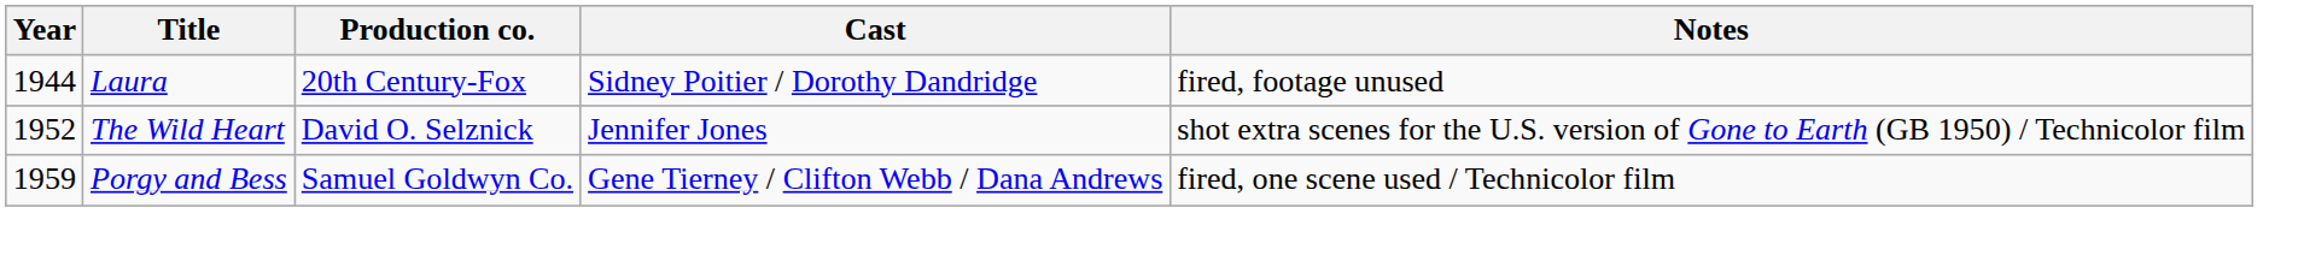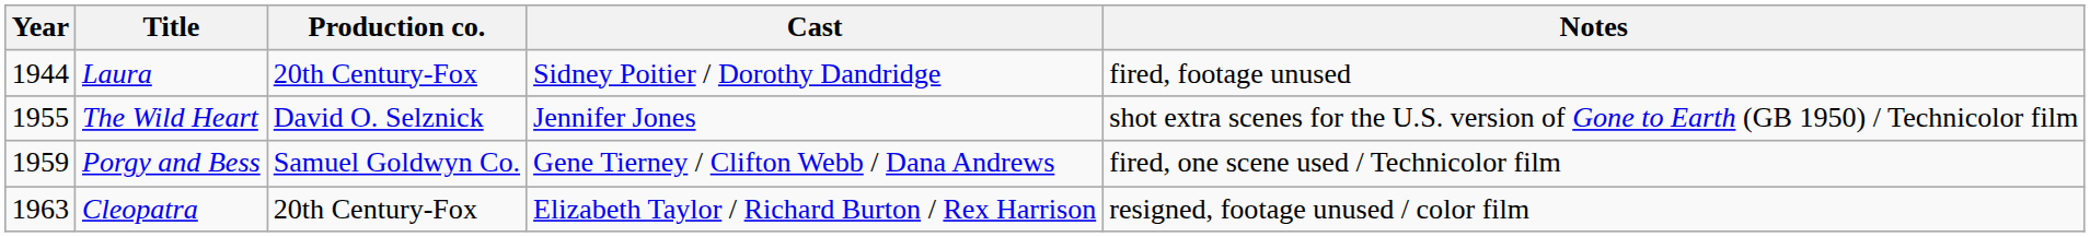The Wild Heart | Year: 1952 -> 1955
+ row: 1963 | Cleopatra | 20th Century-Fox | Elizabeth Taylor / Richard Burton / Rex Harrison | resigned, footage unused / color film
